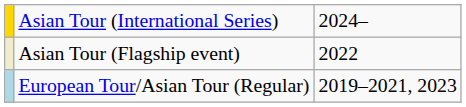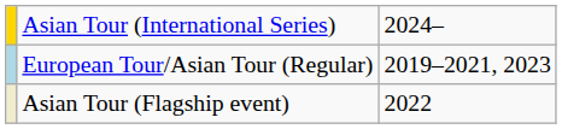rows swapped: Asian Tour (Flagship event) <-> European Tour/Asian Tour (Regular)
